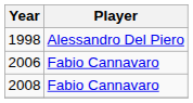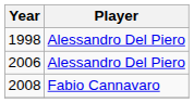2006 | Player: Fabio Cannavaro -> Alessandro Del Piero
